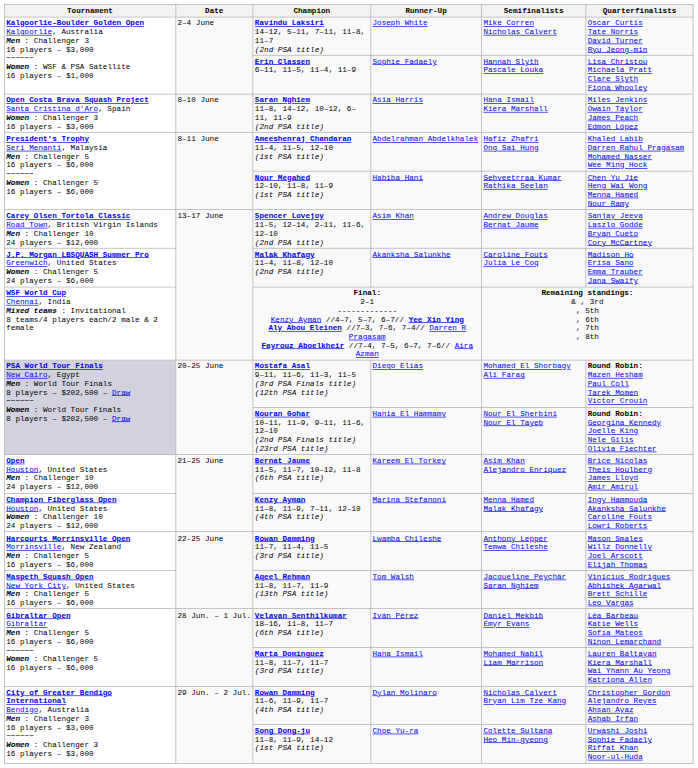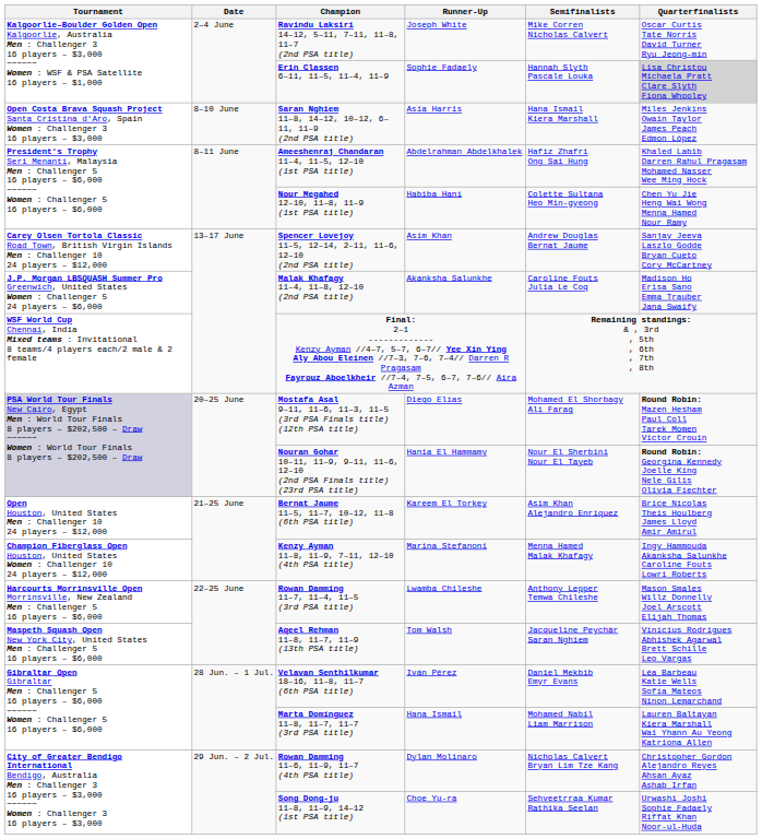Erin Classen 6–11, 11–5, 11–4, 11–9 | Quarterfinalists: no background -> lightgrey background
Nour Megahed 12–10, 11–8, 11–9 (1st PSA title) | Semifinalists: Sehveetrraa Kumar Rathika Seelan -> Colette Sultana Heo Min-gyeong
Song Dong-ju 11–8, 11–9, 14–12 (1st PSA title) | Semifinalists: Colette Sultana Heo Min-gyeong -> Sehveetrraa Kumar Rathika Seelan
